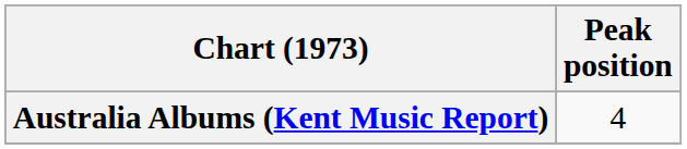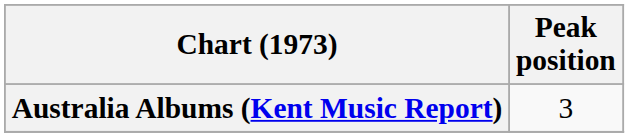Australia Albums (Kent Music Report) | Peak position: 4 -> 3
